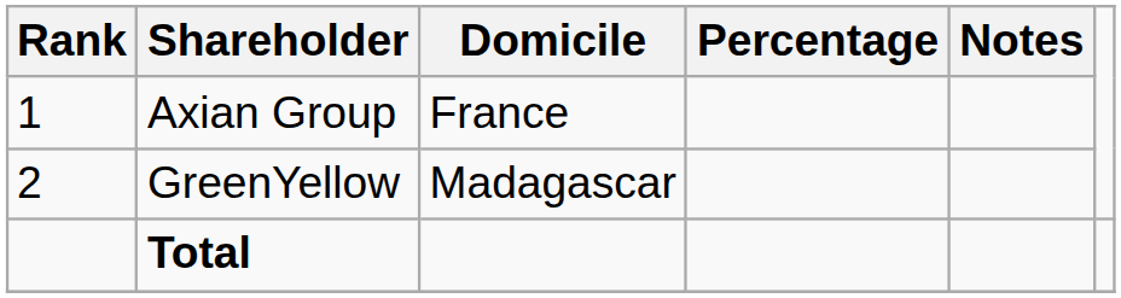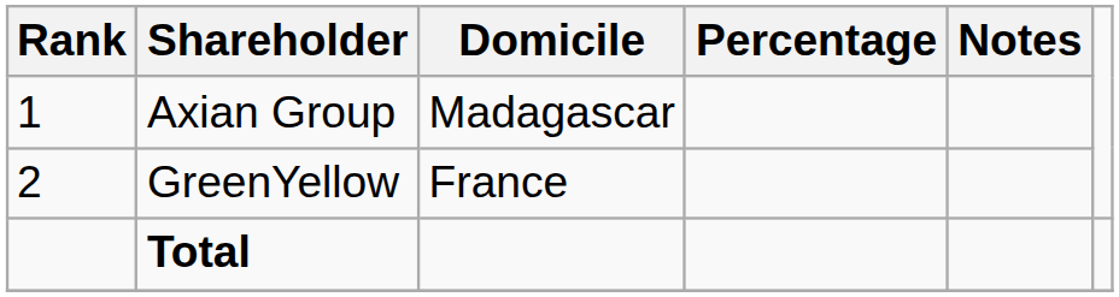Axian Group | Domicile: France -> Madagascar
GreenYellow | Domicile: Madagascar -> France
